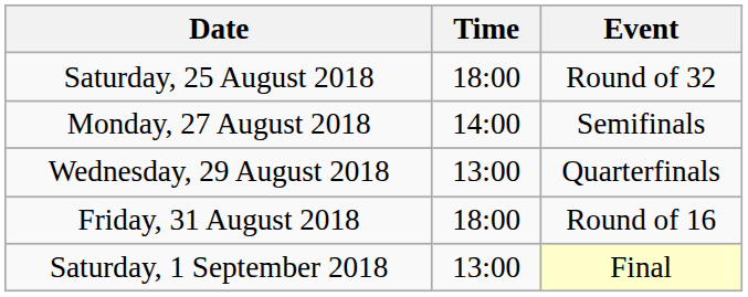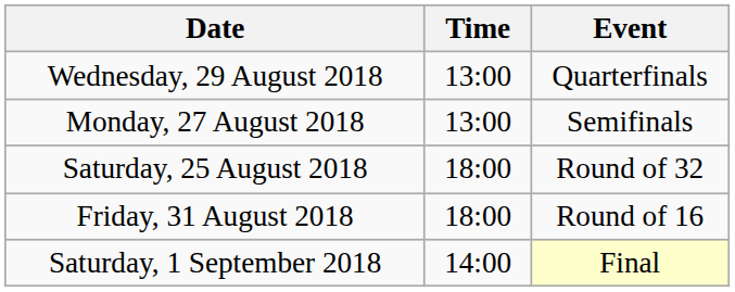rows swapped: Saturday, 25 August 2018 <-> Wednesday, 29 August 2018
Monday, 27 August 2018 | Time: 14:00 -> 13:00
Saturday, 1 September 2018 | Time: 13:00 -> 14:00
